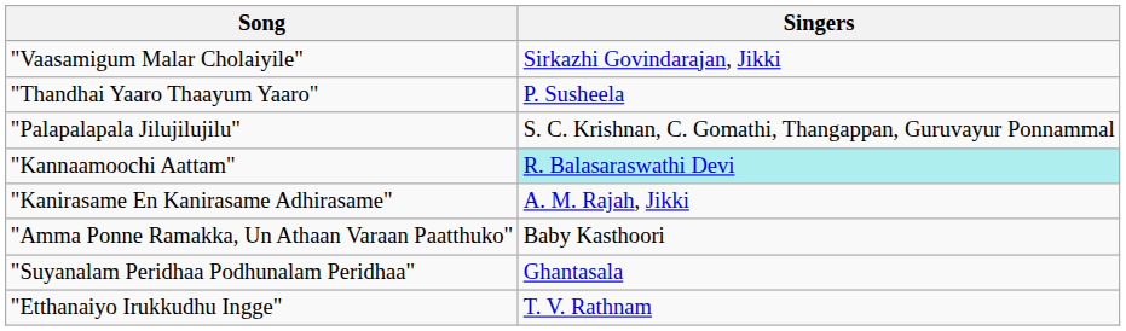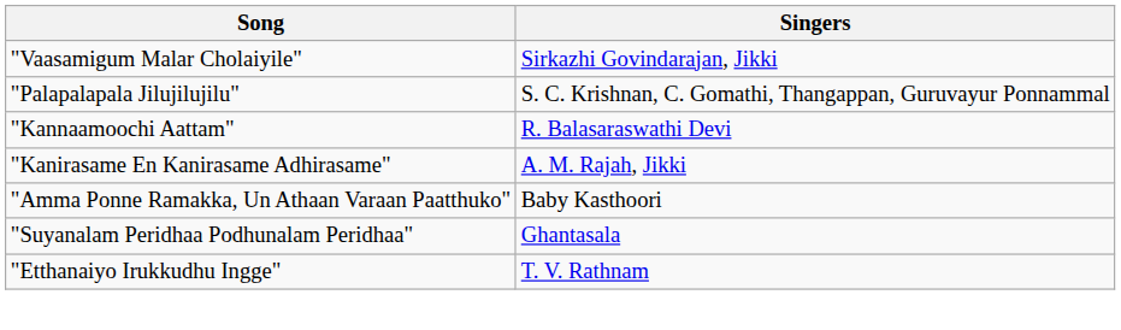- row: "Thandhai Yaaro Thaayum Yaaro" | P. Susheela
"Kannaamoochi Aattam" | Singers: paleturquoise background -> no background
